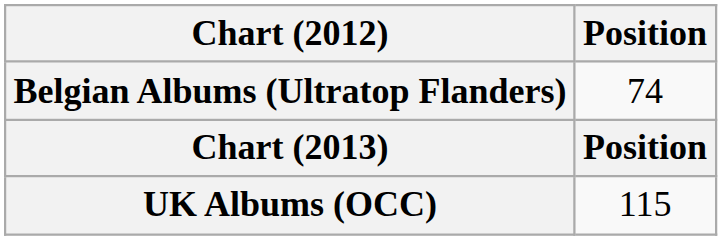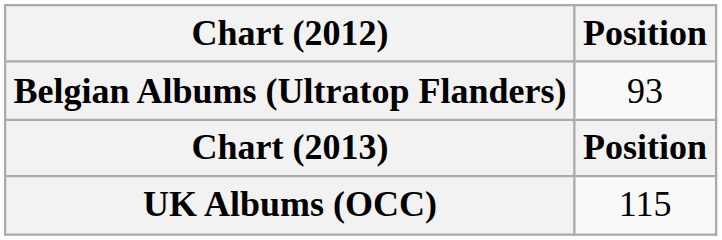Belgian Albums (Ultratop Flanders) | Position: 74 -> 93
